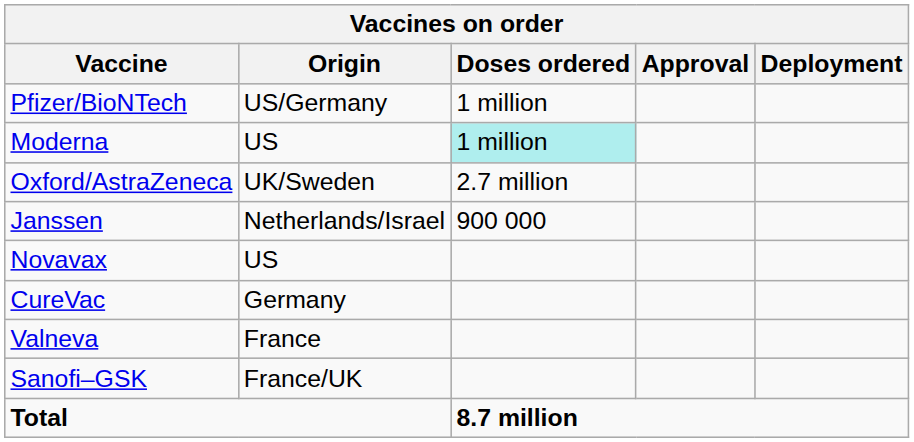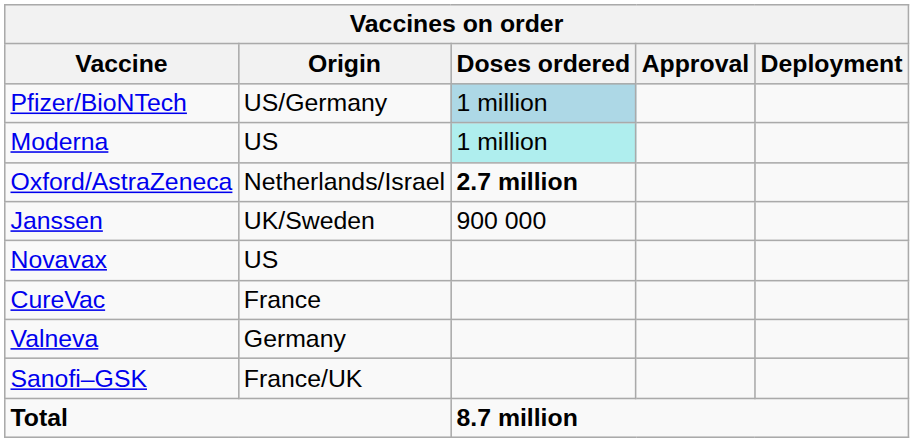Pfizer/BioNTech | Doses ordered: no background -> lightblue background
Oxford/AstraZeneca | Origin: UK/Sweden -> Netherlands/Israel
Oxford/AstraZeneca | Doses ordered: normal -> bold
Janssen | Origin: Netherlands/Israel -> UK/Sweden
CureVac | Origin: Germany -> France
Valneva | Origin: France -> Germany
